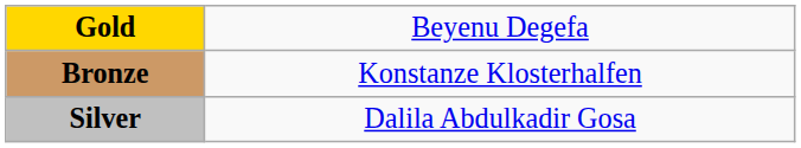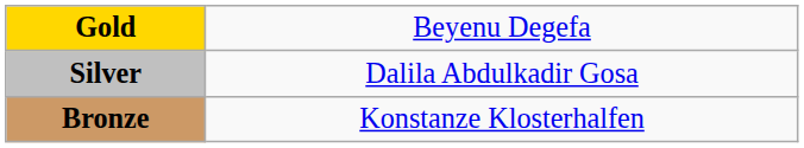rows swapped: Silver <-> Bronze
